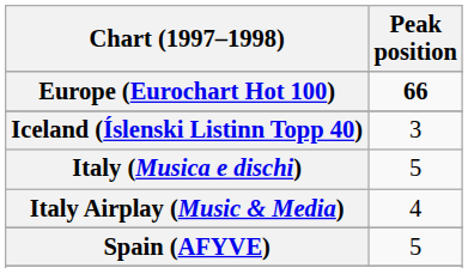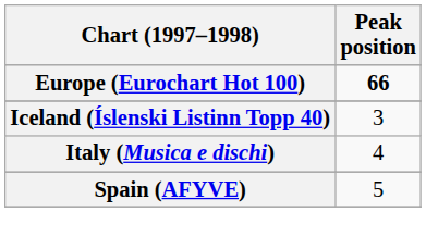Italy (Musica e dischi) | Peak position: 5 -> 4
- row: Italy Airplay (Music & Media) | 4
